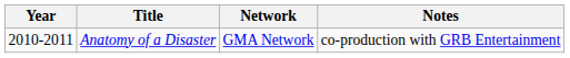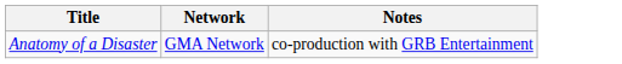- column: Year | 2010-2011
